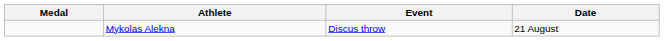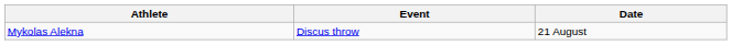- column: Medal
